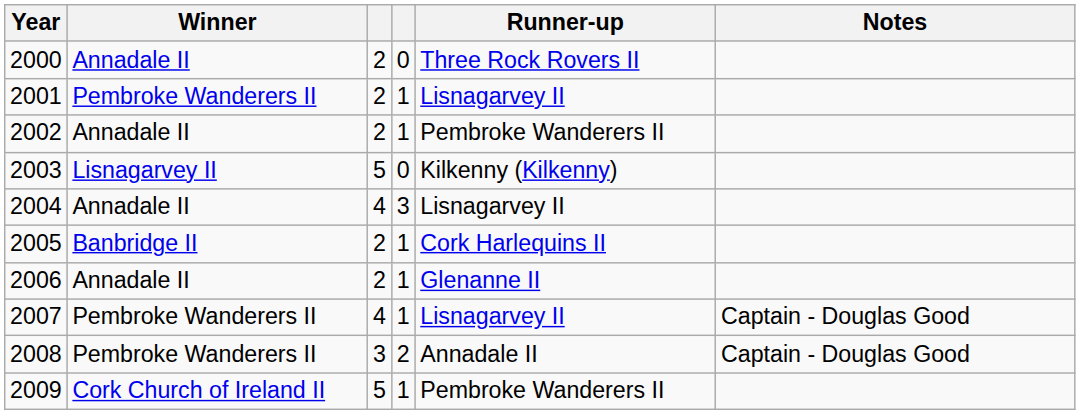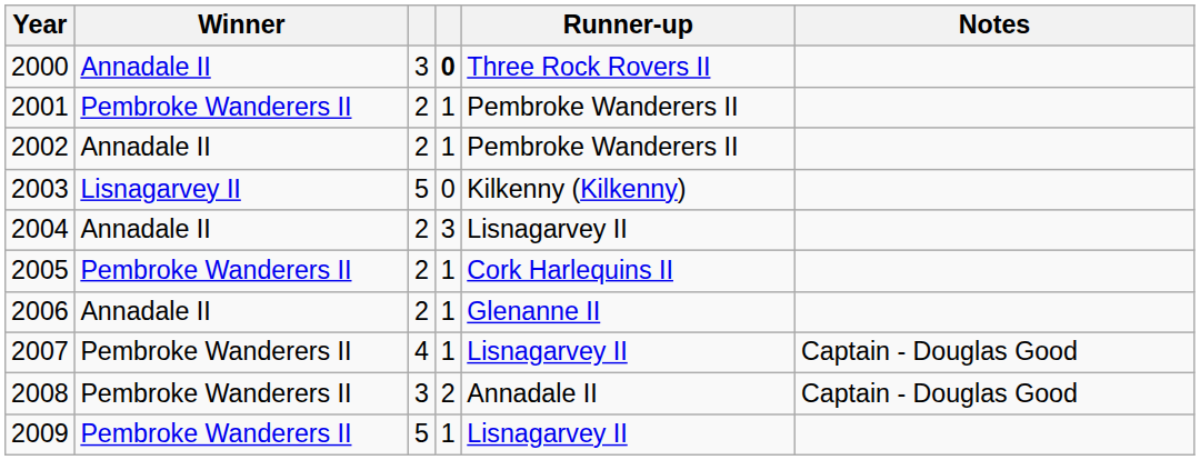2000 | column 3: 2 -> 3
2000 | column 4: normal -> bold
2001 | Runner-up: Lisnagarvey II -> Pembroke Wanderers II
2004 | column 3: 4 -> 2
2005 | Winner: Banbridge II -> Pembroke Wanderers II
2009 | Winner: Cork Church of Ireland II -> Pembroke Wanderers II
2009 | Runner-up: Pembroke Wanderers II -> Lisnagarvey II
